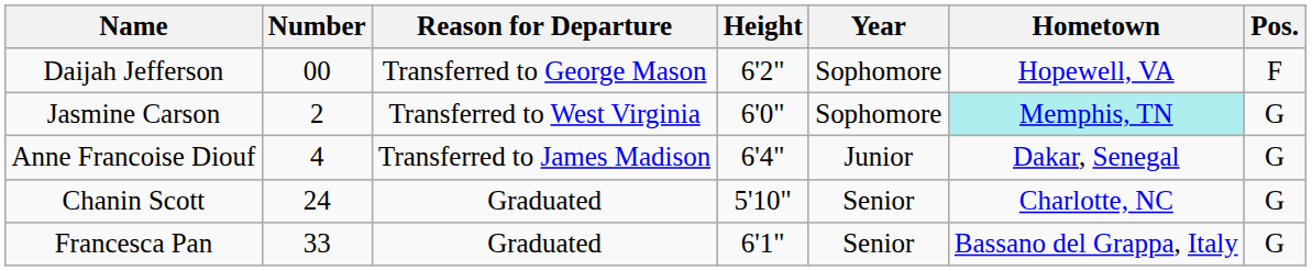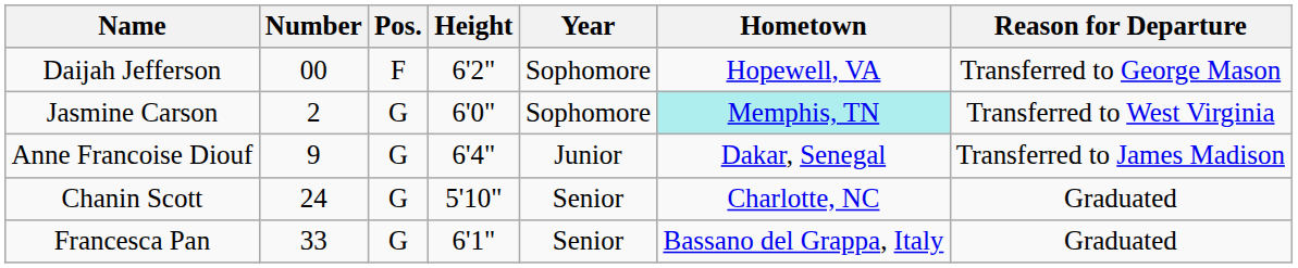columns swapped: Pos. <-> Reason for Departure
Anne Francoise Diouf | Number: 4 -> 9
